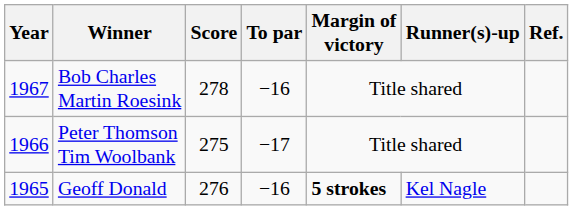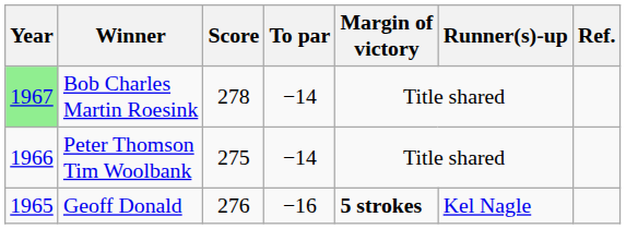Bob Charles Martin Roesink | Year: no background -> lightgreen background
Bob Charles Martin Roesink | To par: −16 -> −14
Peter Thomson Tim Woolbank | To par: −17 -> −14
